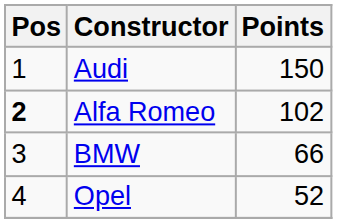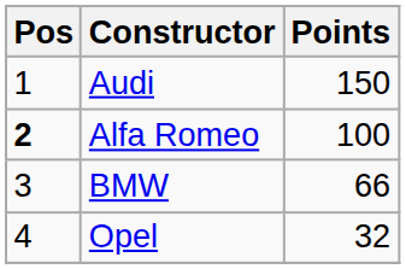Alfa Romeo | Points: 102 -> 100
Opel | Points: 52 -> 32
